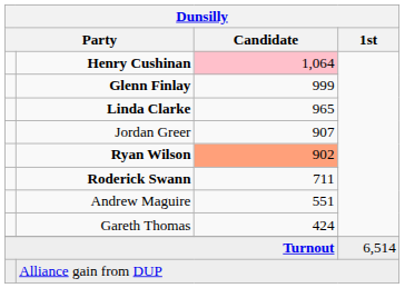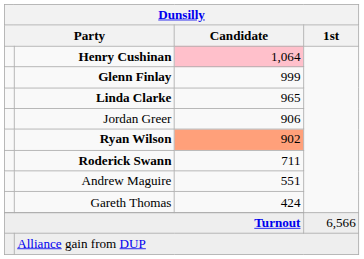Jordan Greer | Dunsilly / Candidate: 907 -> 906
Turnout | Dunsilly / 1st: 6,514 -> 6,566
